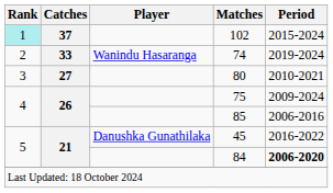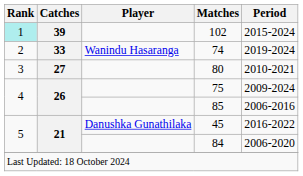102 | Catches: 37 -> 39
84 | Period: bold -> normal
